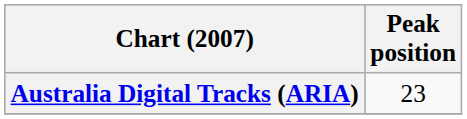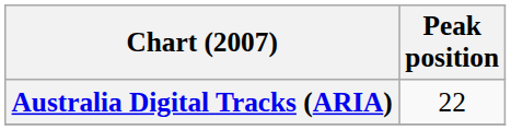Australia Digital Tracks (ARIA) | Peak position: 23 -> 22
